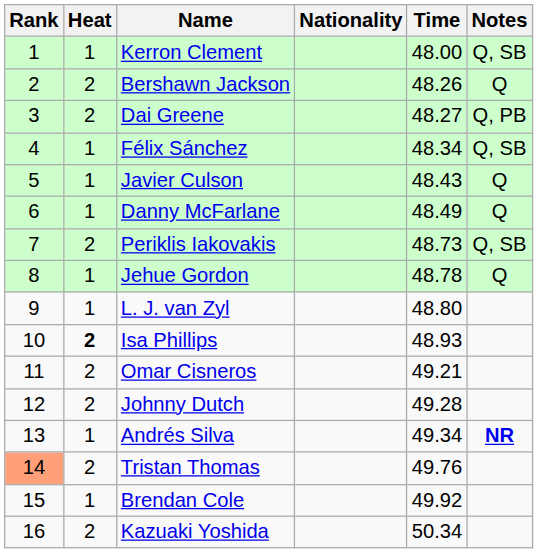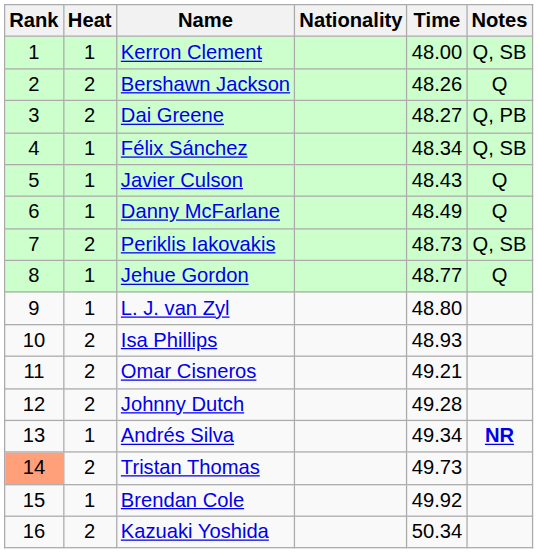Jehue Gordon | Time: 48.78 -> 48.77
Isa Phillips | Heat: bold -> normal
Tristan Thomas | Time: 49.76 -> 49.73
